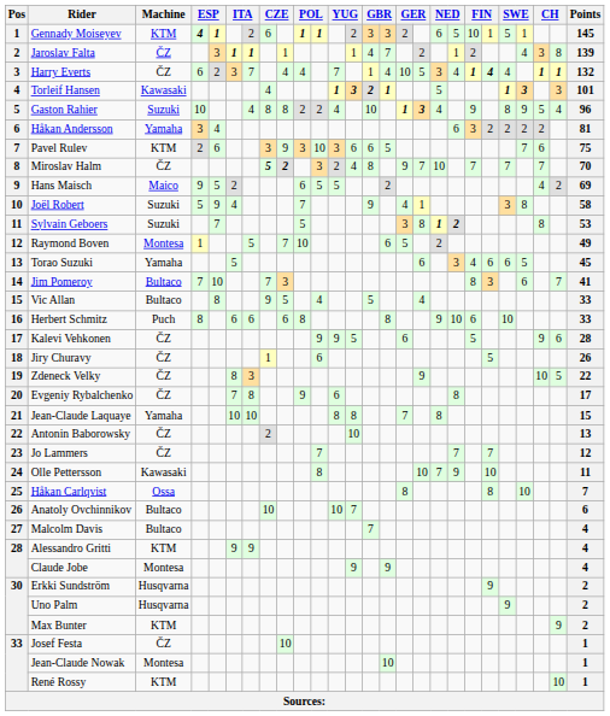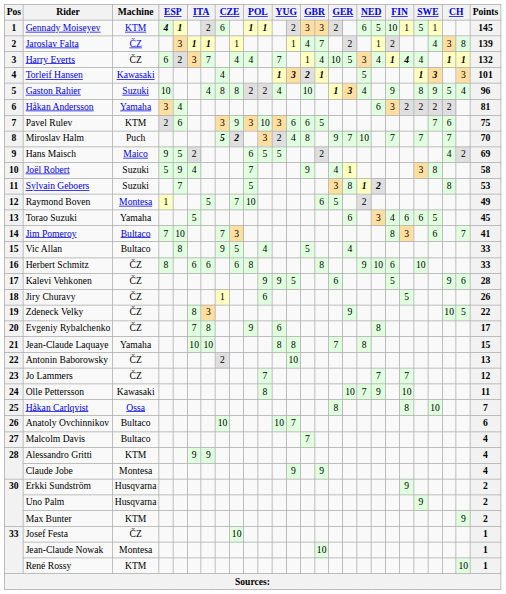Miroslav Halm | Machine: ČZ -> Puch
Herbert Schmitz | Machine: Puch -> ČZ
